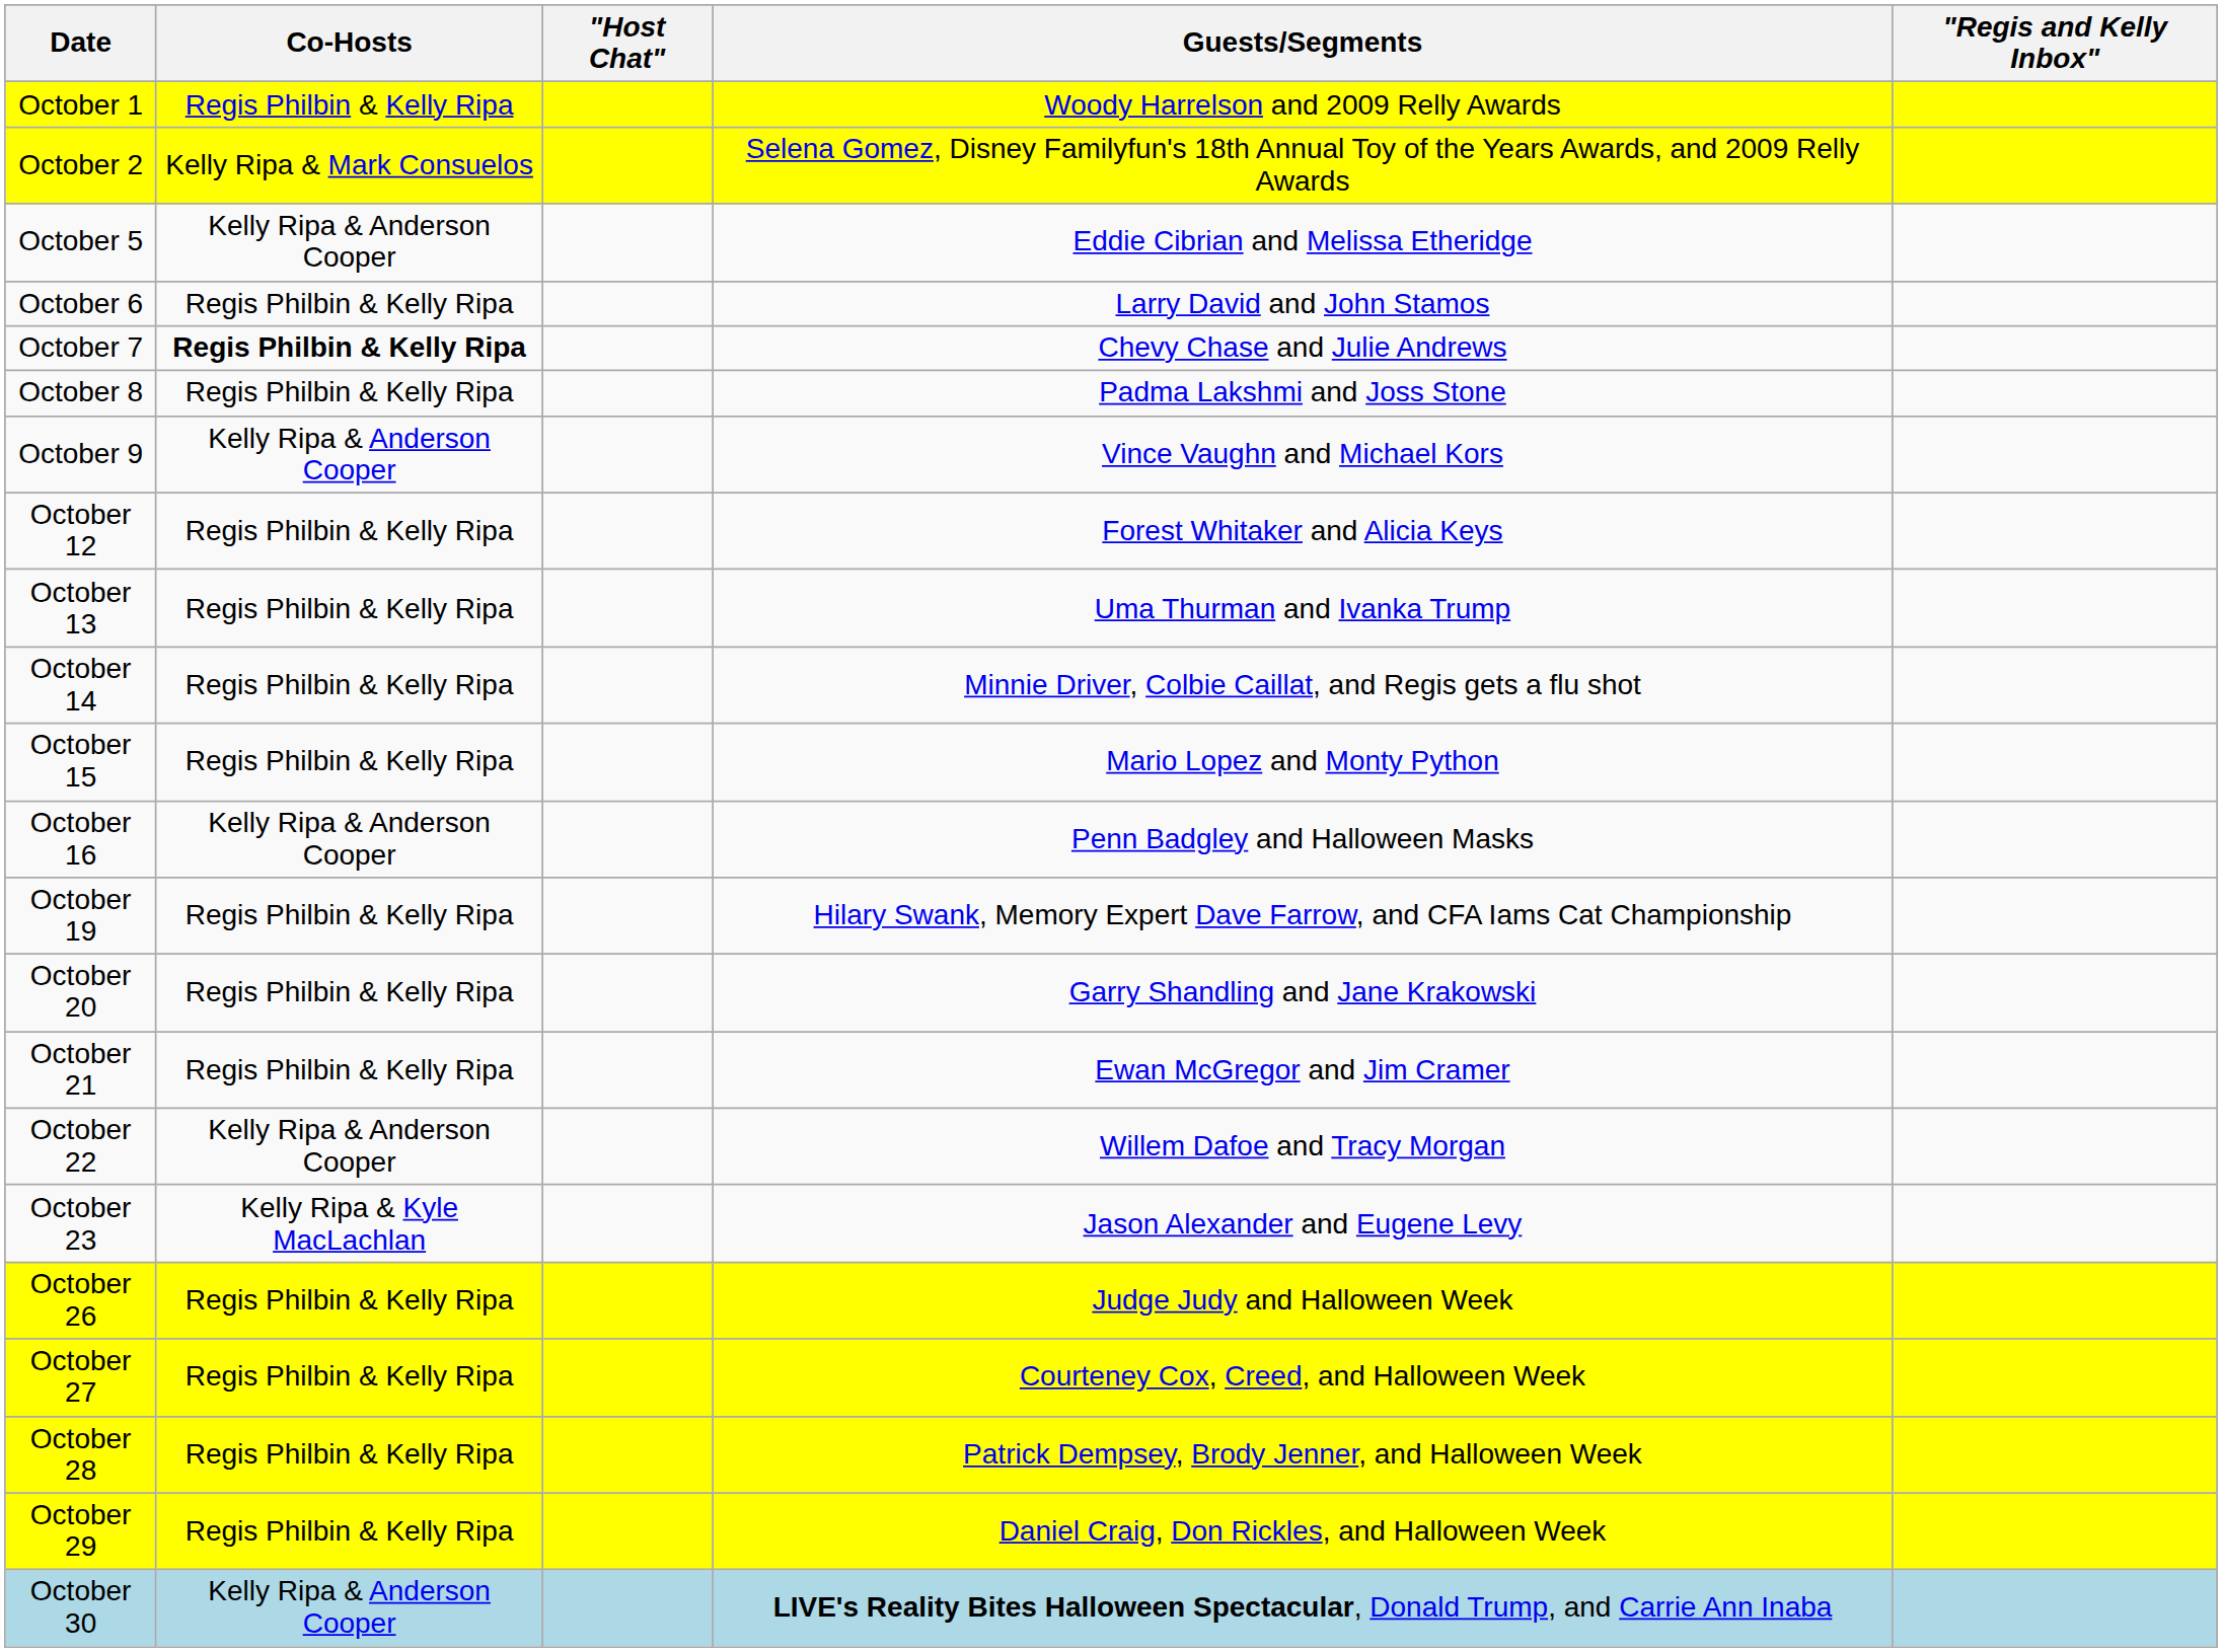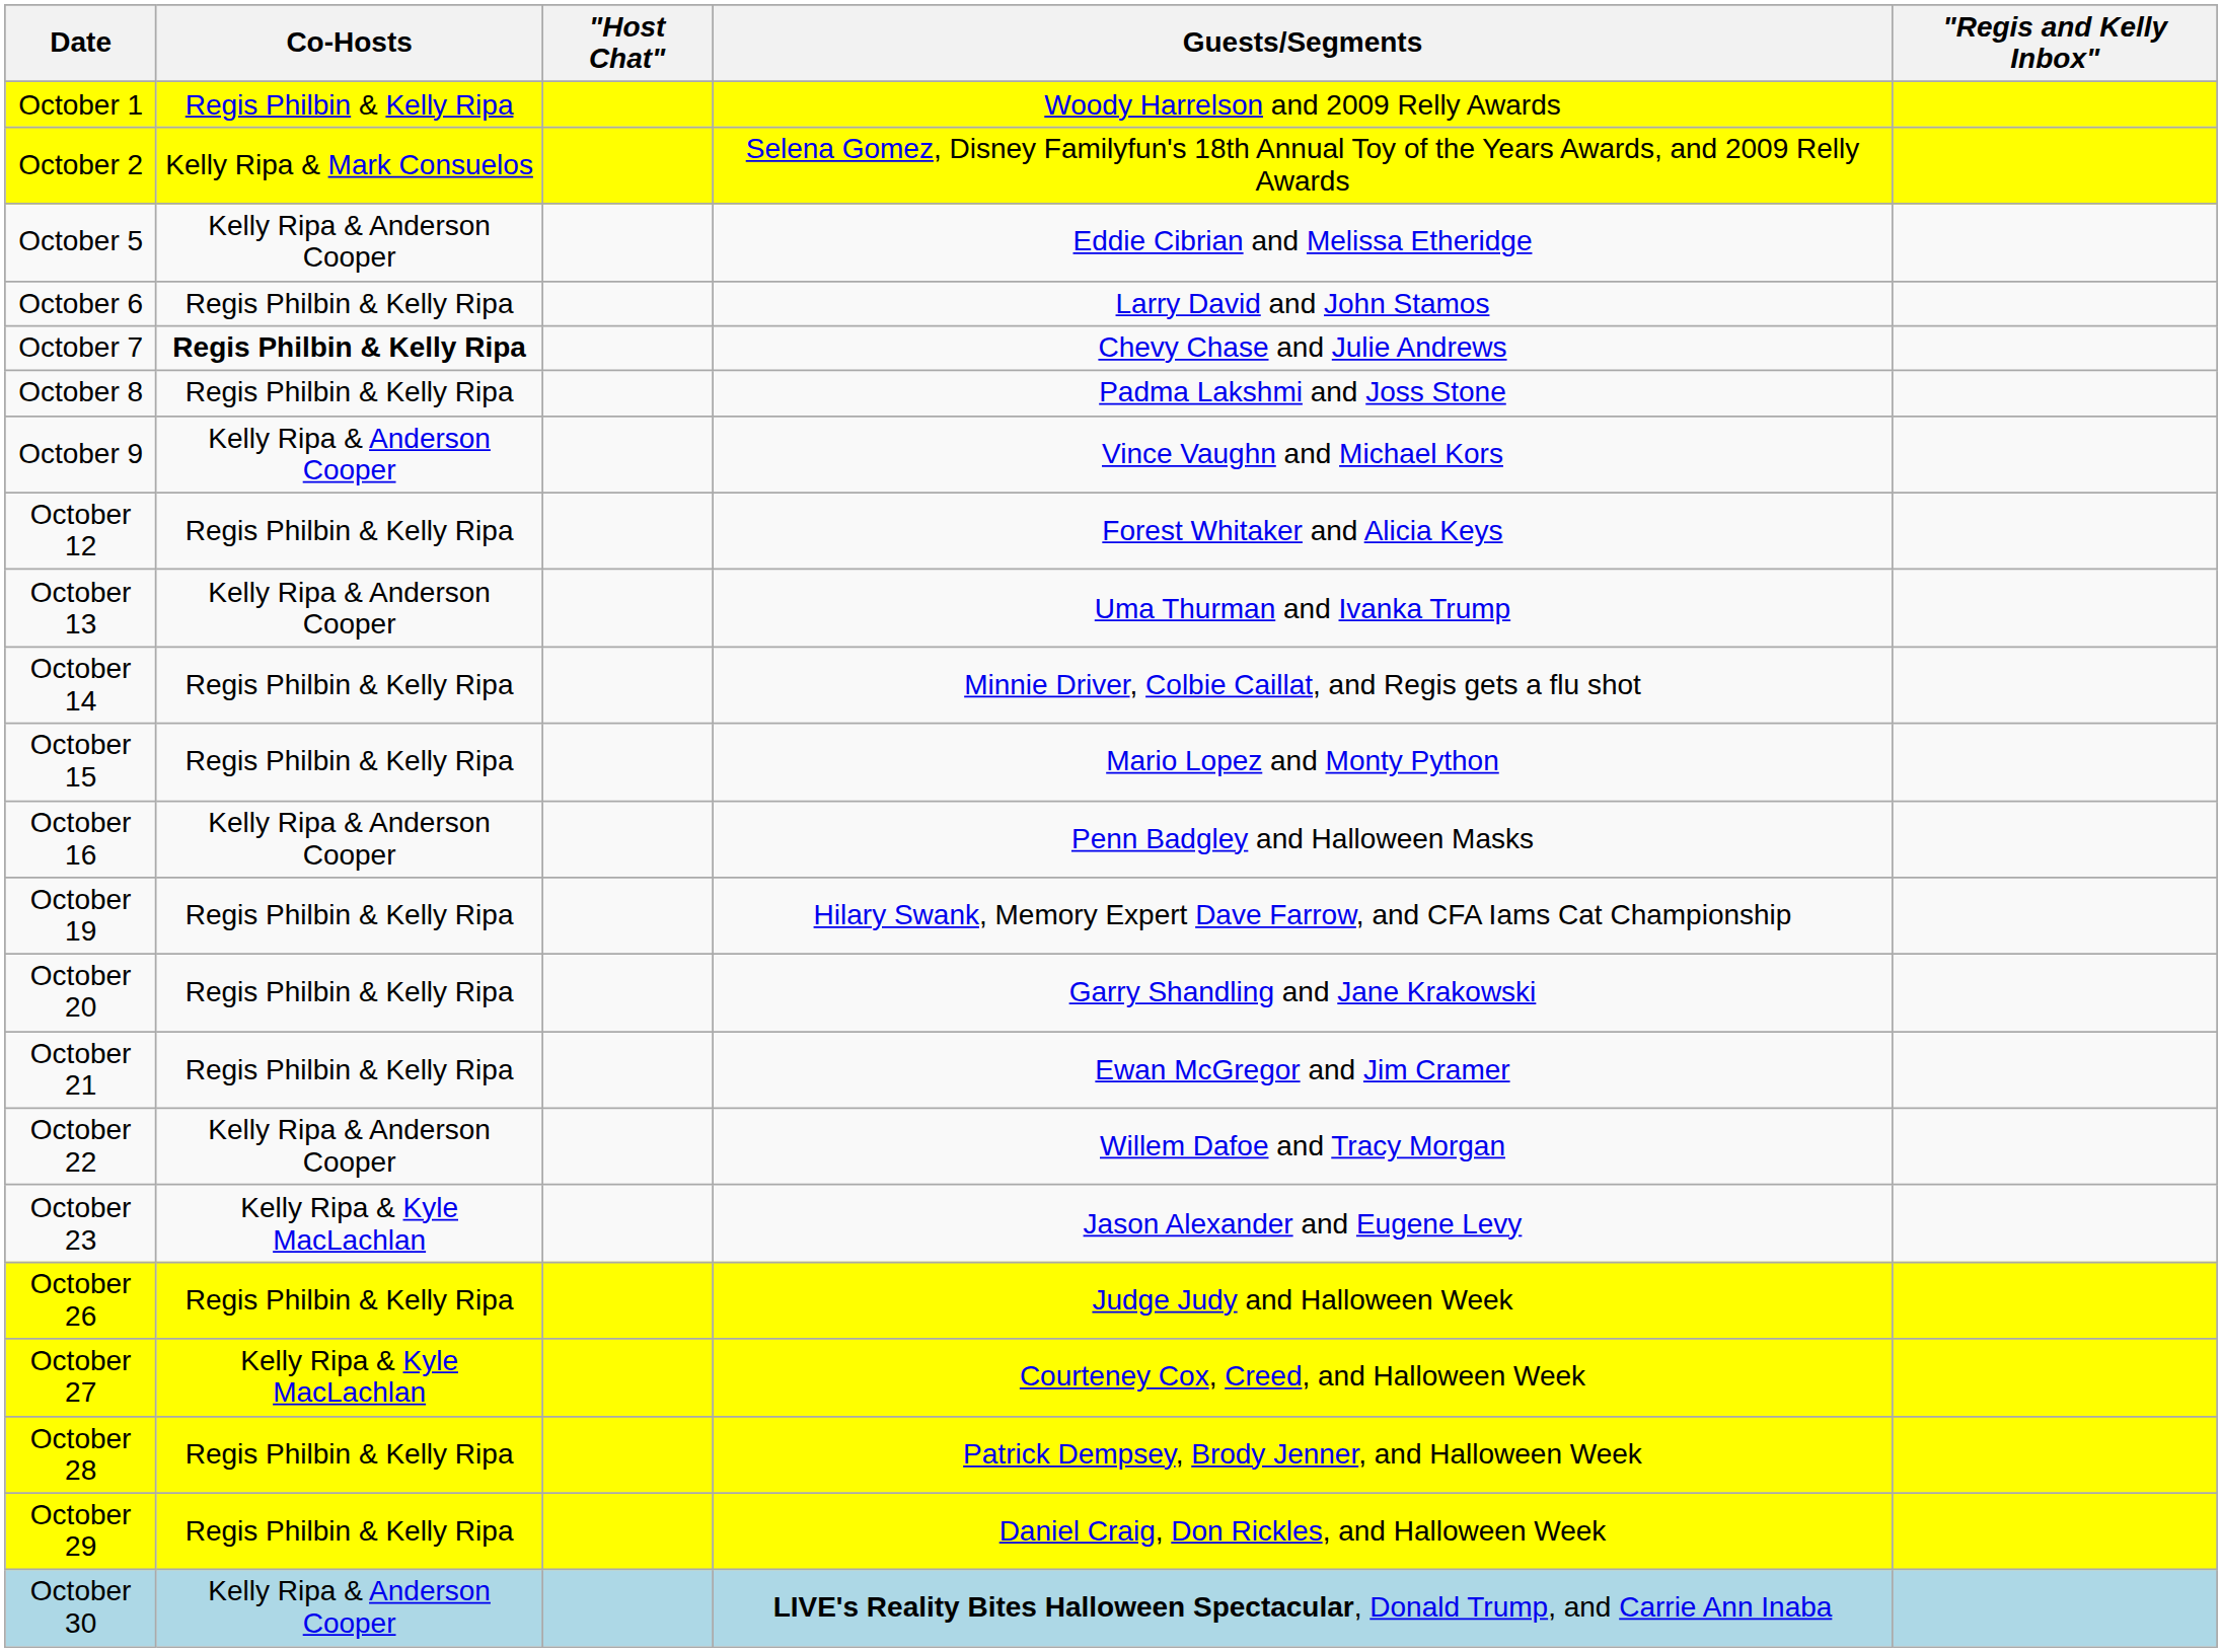October 13 | Co-Hosts: Regis Philbin & Kelly Ripa -> Kelly Ripa & Anderson Cooper
October 27 | Co-Hosts: Regis Philbin & Kelly Ripa -> Kelly Ripa & Kyle MacLachlan
